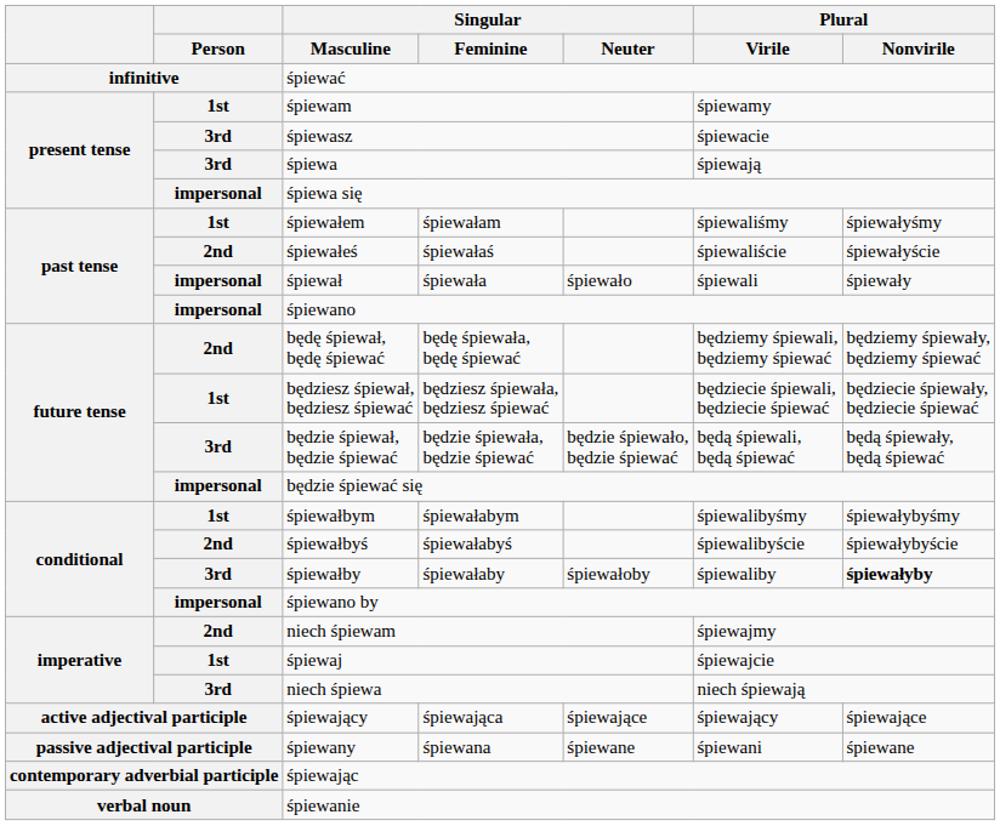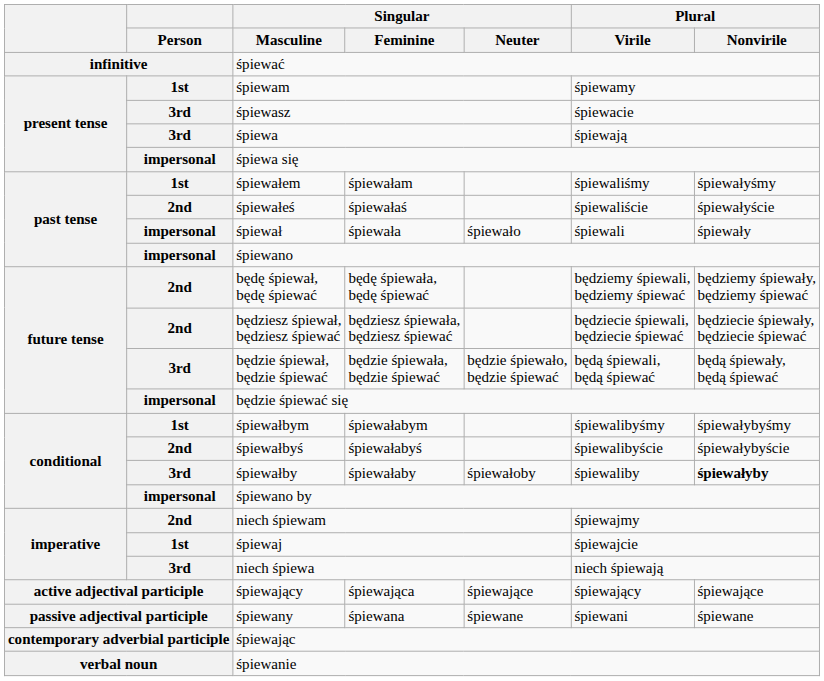będziesz śpiewał, będziesz śpiewać | Person: 1st -> 2nd
